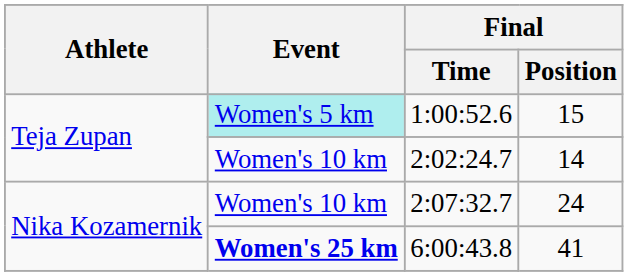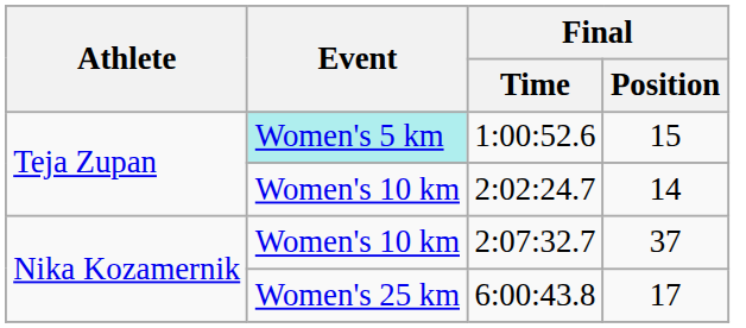2:07:32.7 | Final / Position: 24 -> 37
6:00:43.8 | Event: bold -> normal
6:00:43.8 | Final / Position: 41 -> 17
